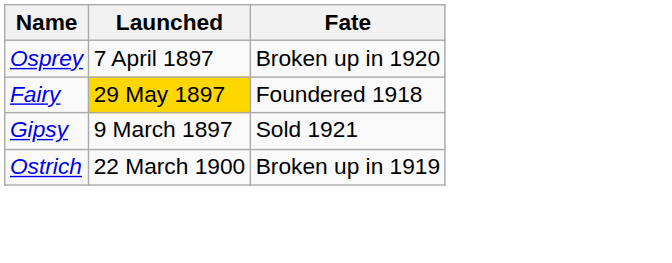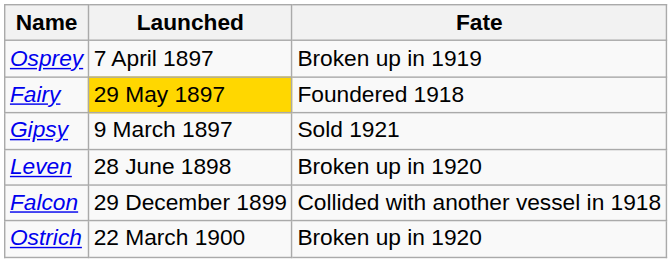Osprey | Fate: Broken up in 1920 -> Broken up in 1919
+ row: Leven | 28 June 1898 | Broken up in 1920
+ row: Falcon | 29 December 1899 | Collided with another vessel in 1918
Ostrich | Fate: Broken up in 1919 -> Broken up in 1920
